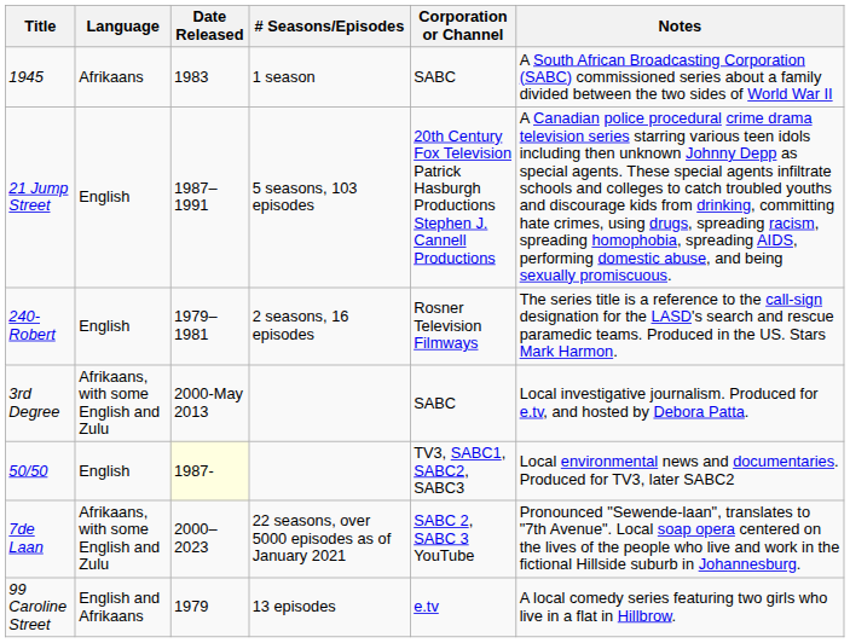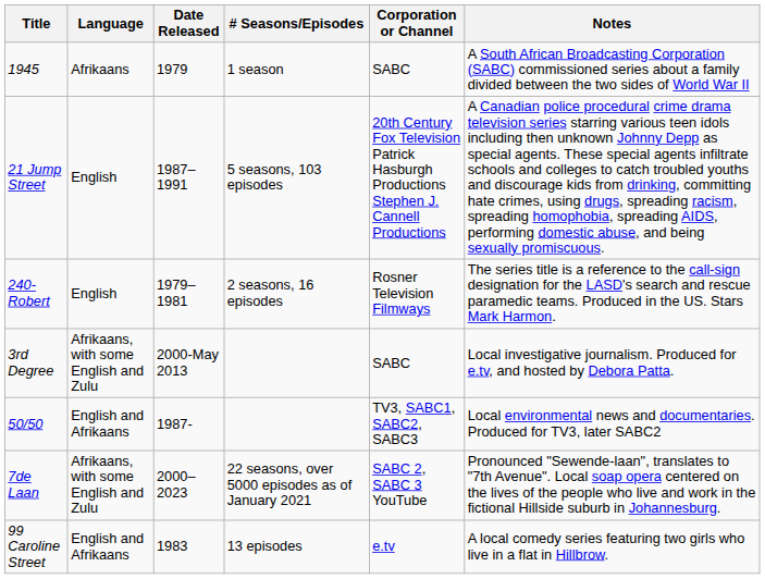1945 | Date Released: 1983 -> 1979
50/50 | Language: English -> English and Afrikaans
50/50 | Date Released: lightyellow background -> no background
99 Caroline Street | Date Released: 1979 -> 1983
